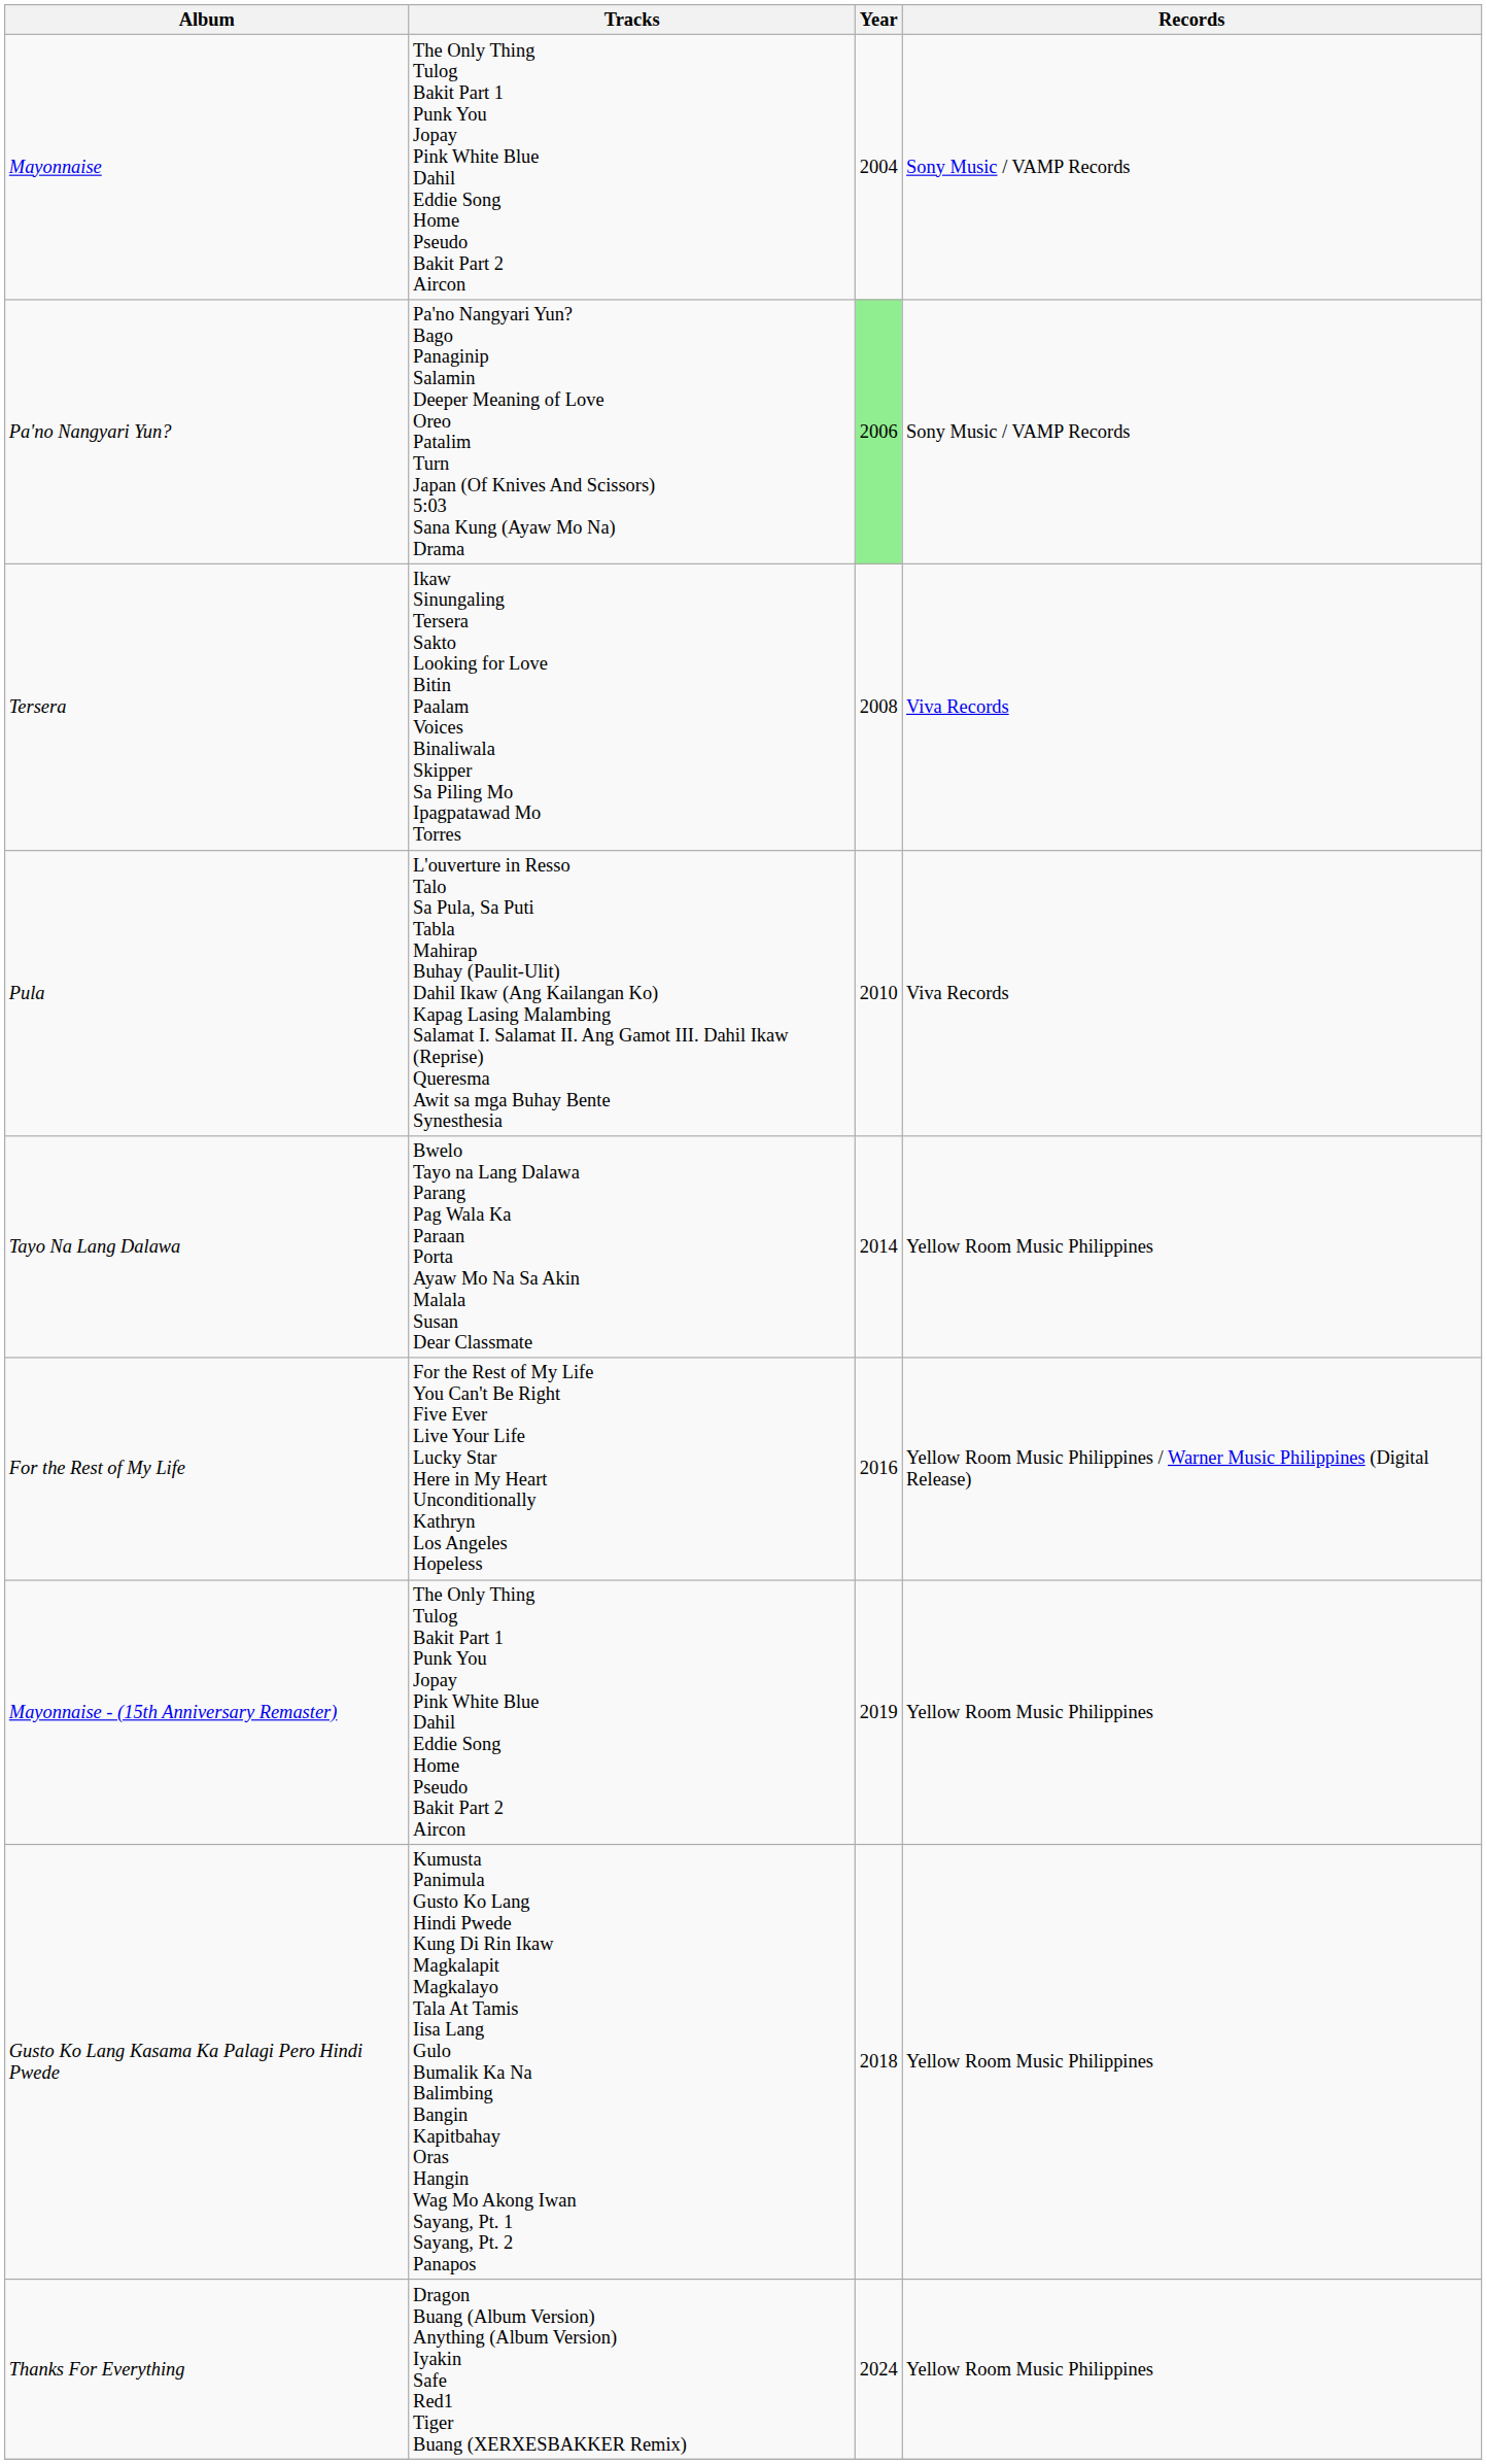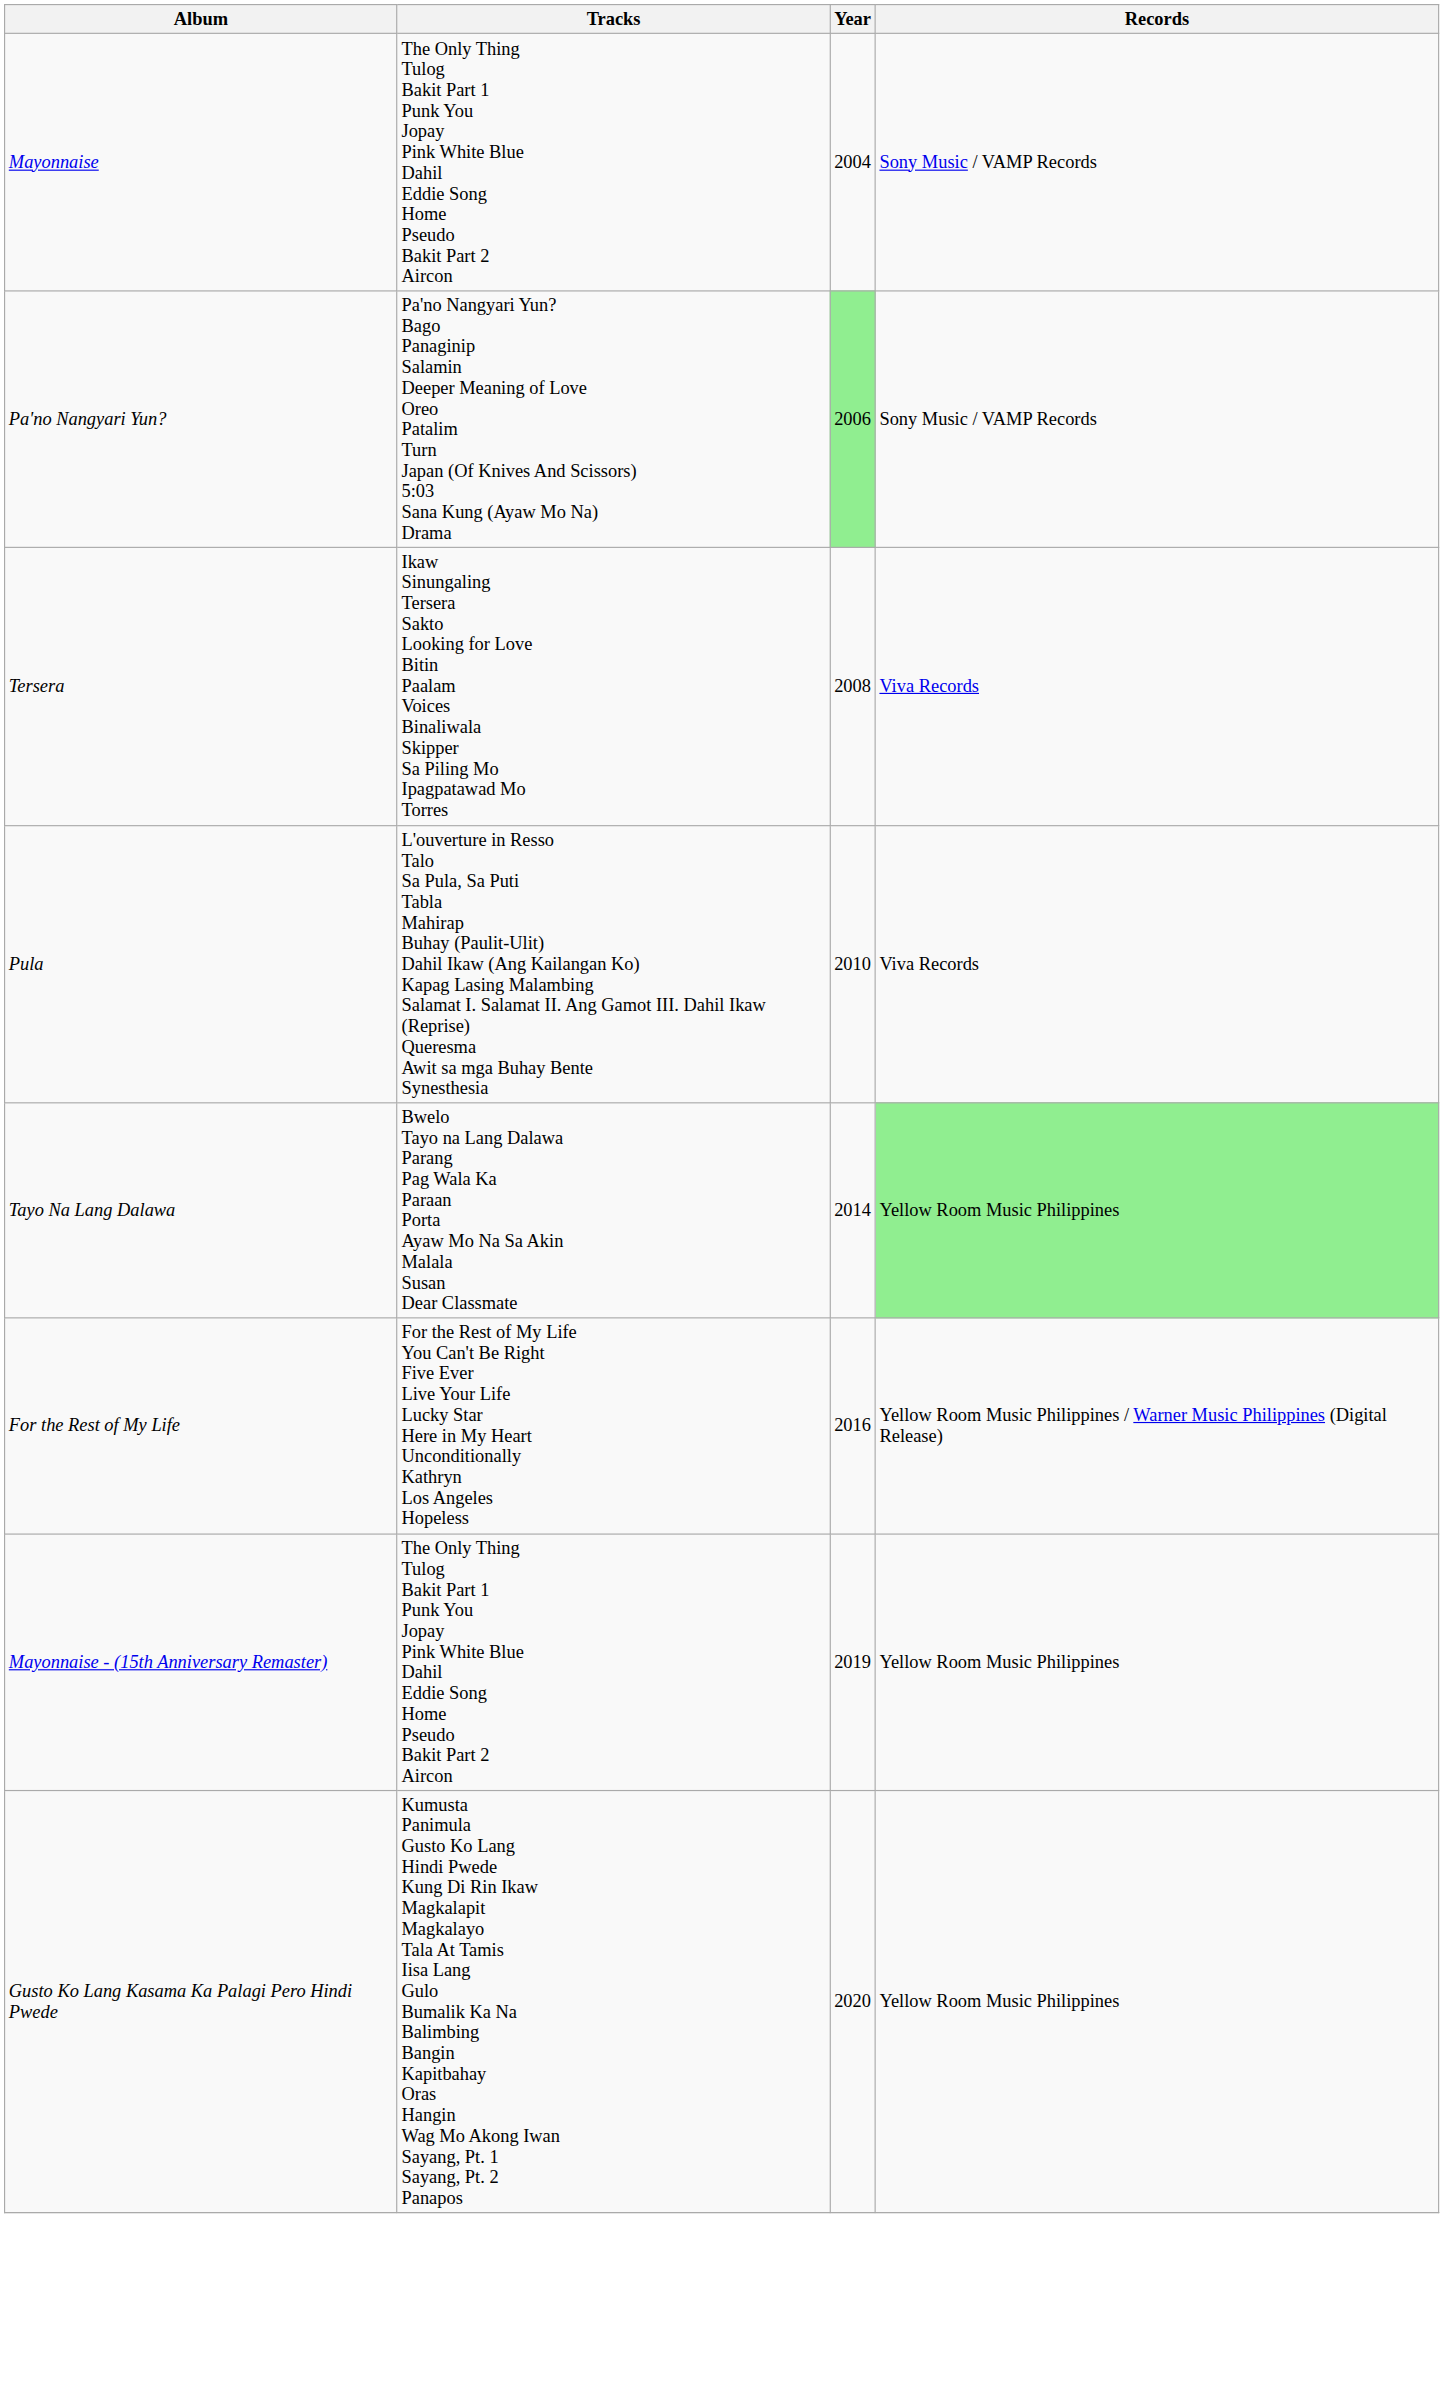Tayo Na Lang Dalawa | Records: no background -> lightgreen background
Gusto Ko Lang Kasama Ka Palagi Pero Hindi Pwede | Year: 2018 -> 2020
- row: Thanks For Everything | Dragon Buang (Album Version) Anything (Album Version) Iyakin Safe Red1 Tiger Buang (XERXESBAKKER Remix) | 2024 | Yellow Room Music Philippines
